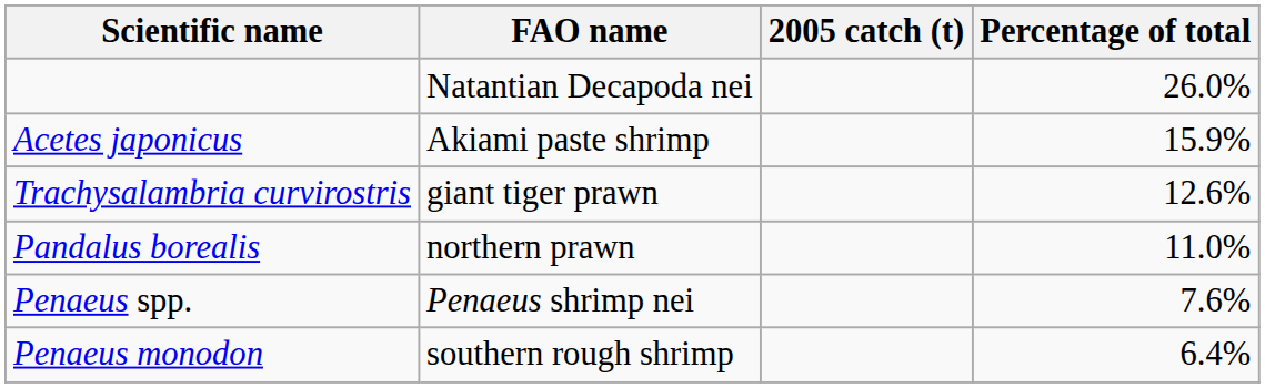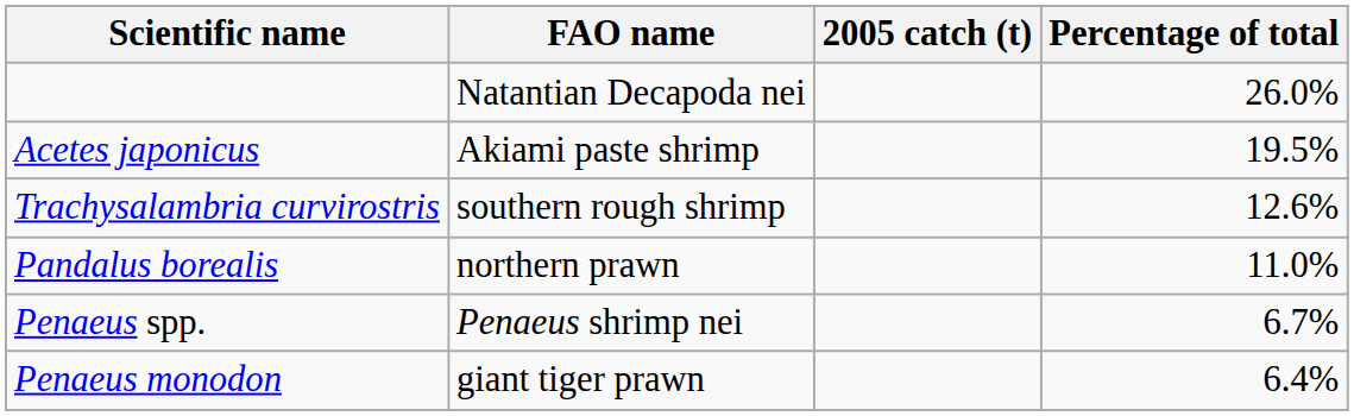Acetes japonicus | Percentage of total: 15.9% -> 19.5%
Trachysalambria curvirostris | FAO name: giant tiger prawn -> southern rough shrimp
Penaeus spp. | Percentage of total: 7.6% -> 6.7%
Penaeus monodon | FAO name: southern rough shrimp -> giant tiger prawn
